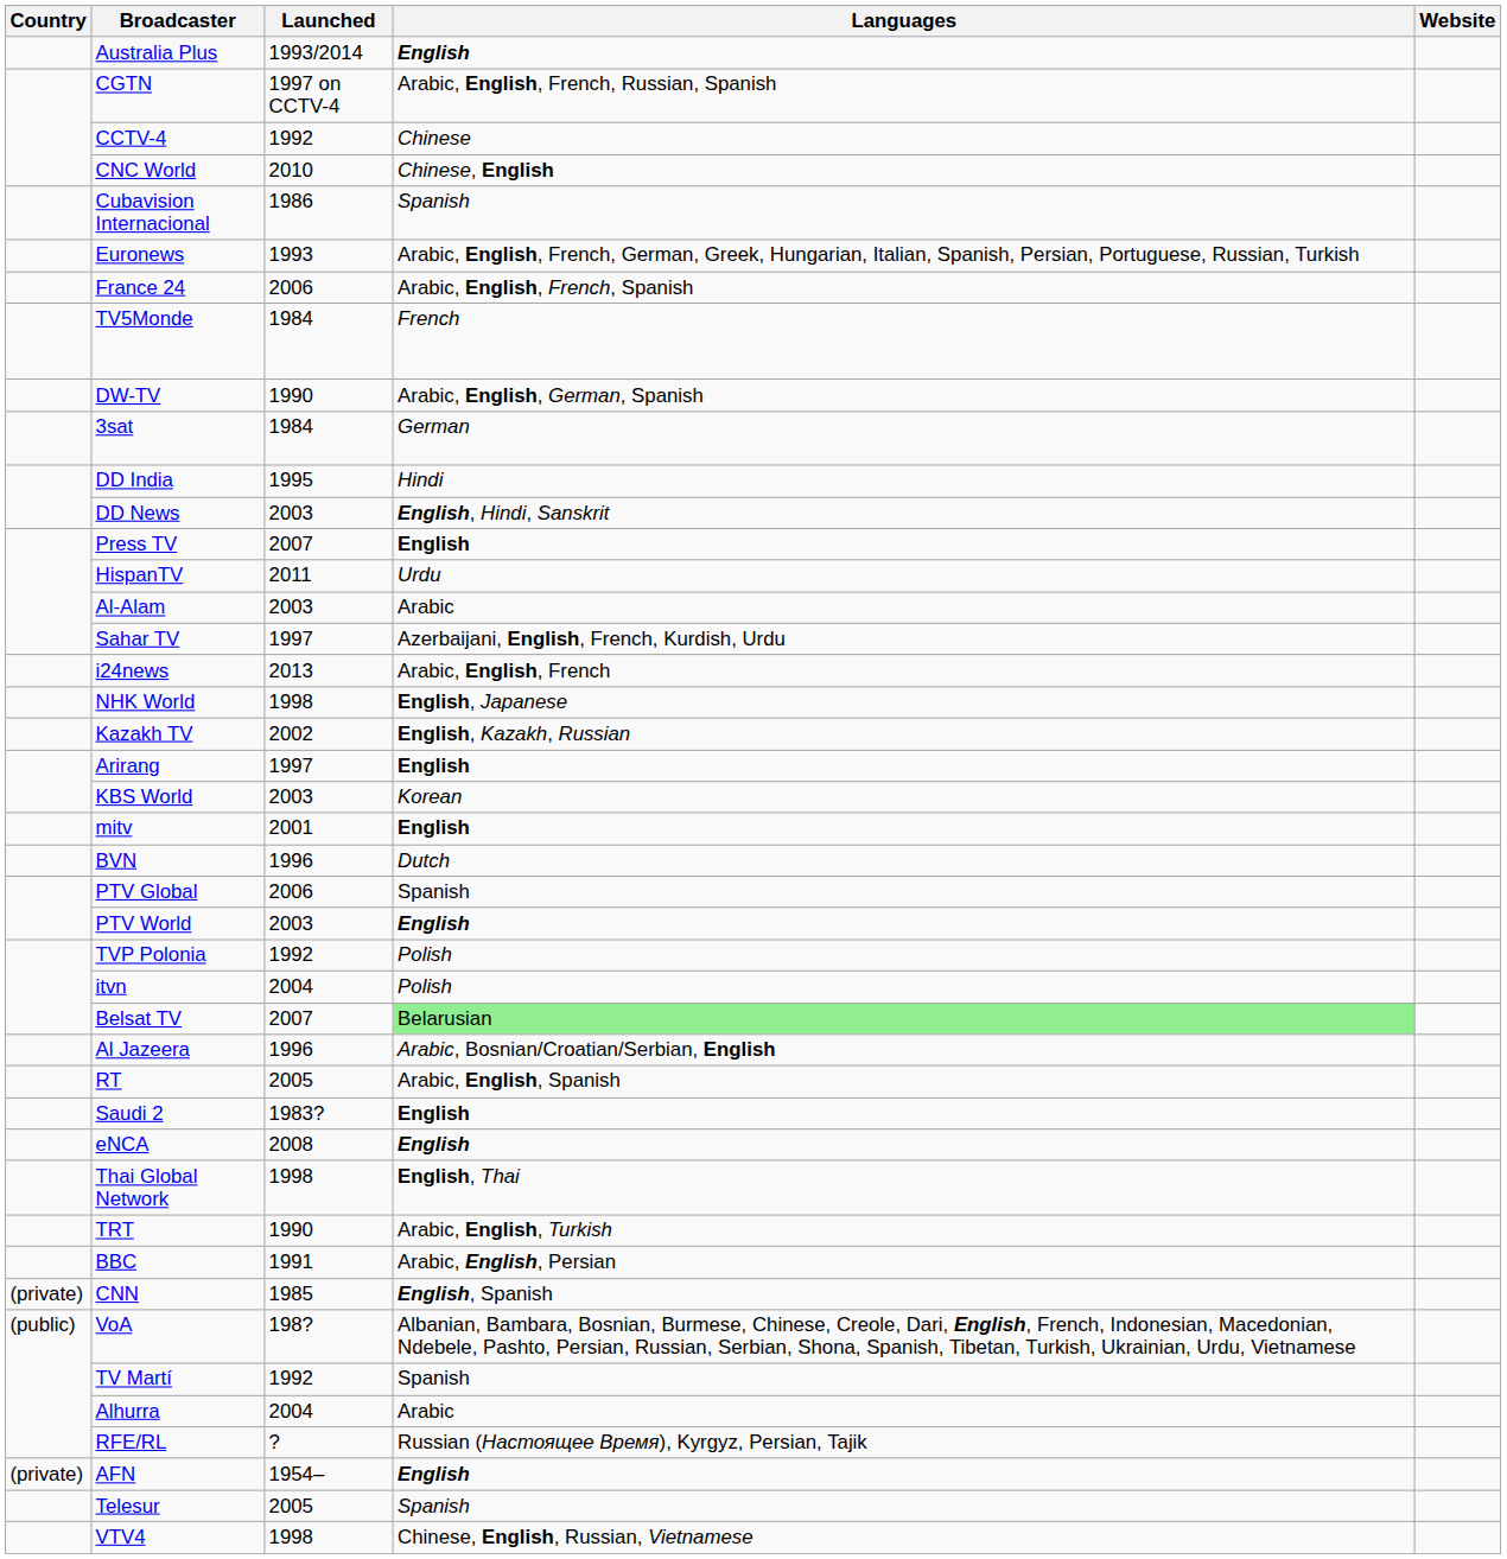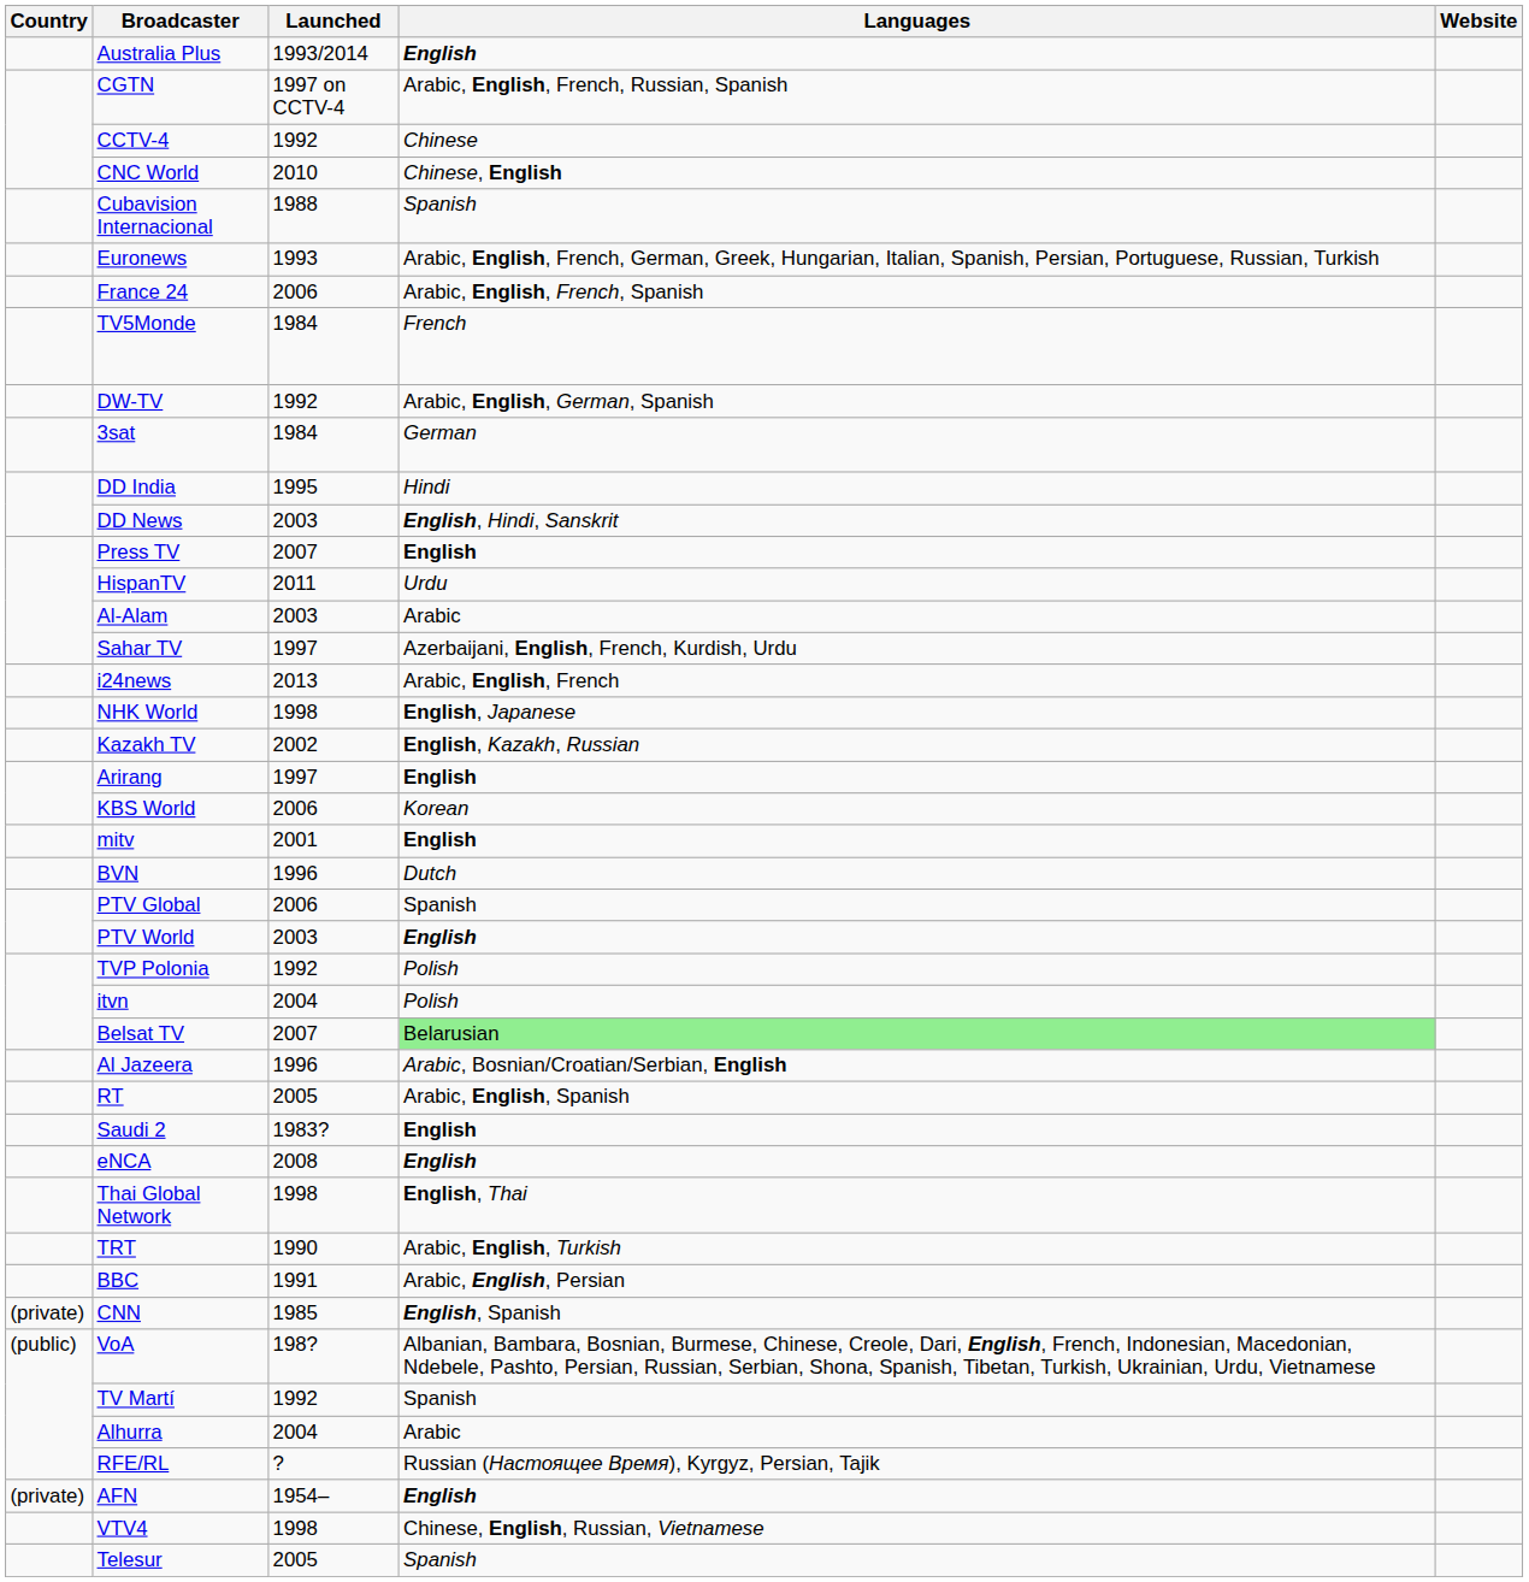Cubavision Internacional | Launched: 1986 -> 1988
DW-TV | Launched: 1990 -> 1992
KBS World | Launched: 2003 -> 2006
rows swapped: Telesur <-> VTV4
